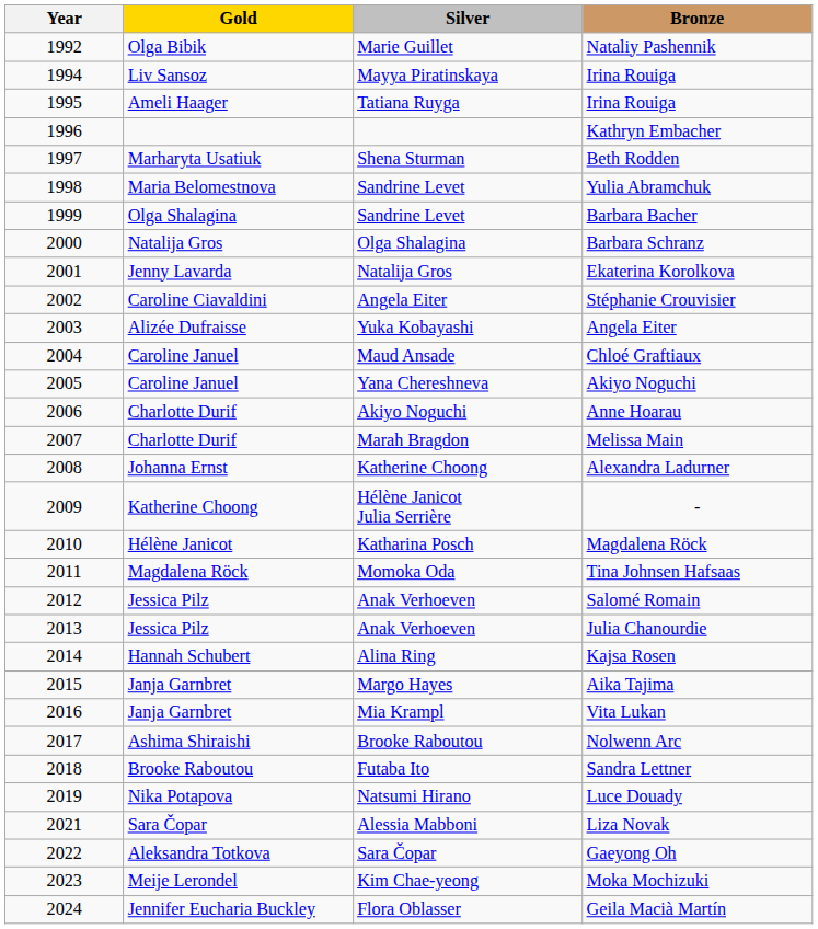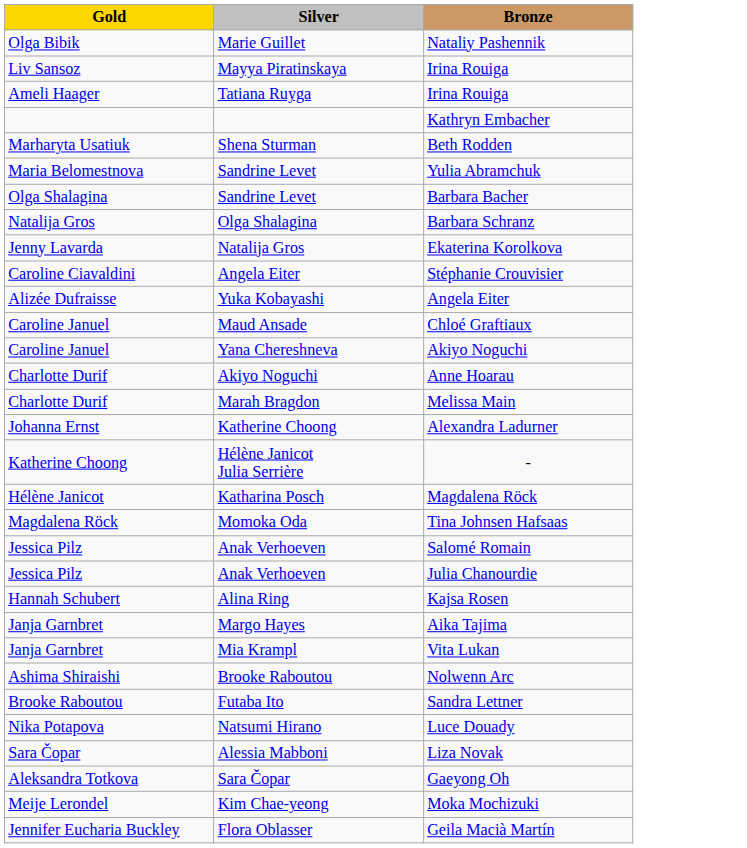- column: Year | 1992 | 1994 | 1995 | 1996 | 1997 | 1998 | 1999 | 2000 | 2001 | 2002 | 2003 | 2004 | 2005 | 2006 | 2007 | 2008 | 2009 | 2010 | 2011 | 2012 | 2013 | 2014 | 2015 | 2016 | 2017 | 2018 | 2019 | 2021 | 2022 | 2023 | 2024
